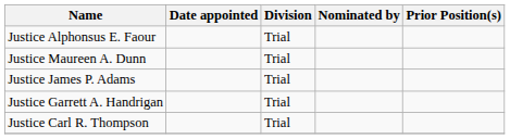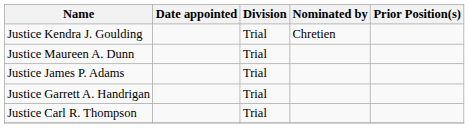+ row: Justice Kendra J. Goulding | Trial | Chretien
- row: Justice Alphonsus E. Faour | Trial
